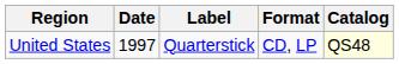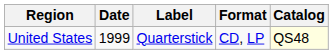United States | Date: 1997 -> 1999
